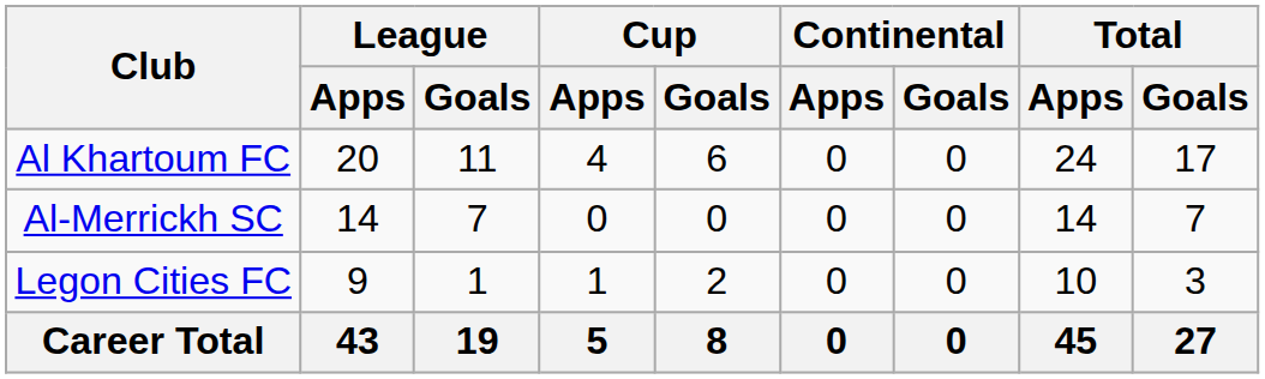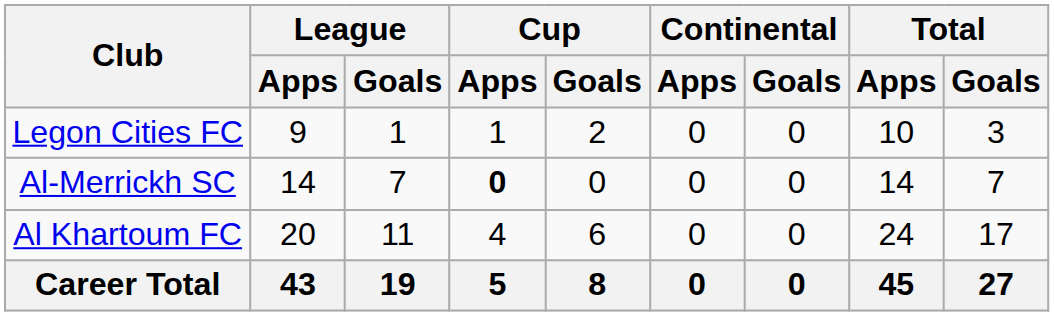rows swapped: Al Khartoum FC <-> Legon Cities FC
Al-Merrickh SC | Cup / Apps: normal -> bold
